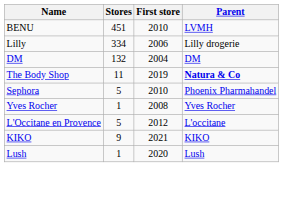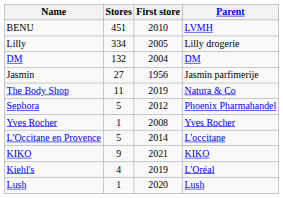Lilly | First store: 2006 -> 2005
+ row: Jasmin | 27 | 1956 | Jasmin parfimerije
The Body Shop | Parent: bold -> normal
Sephora | First store: 2010 -> 2012
L'Occitane en Provence | First store: 2012 -> 2014
+ row: Kiehl's | 4 | 2019 | L'Oréal
